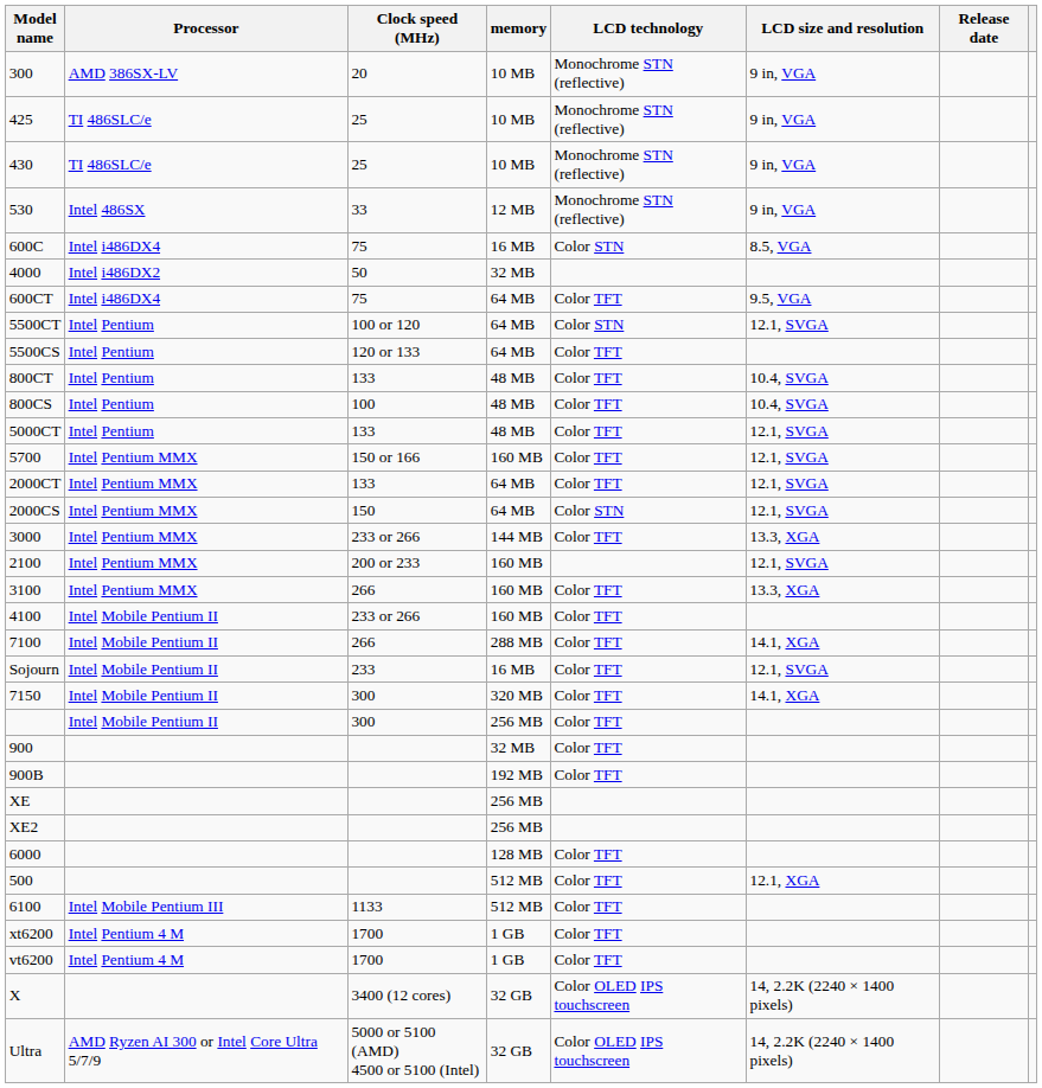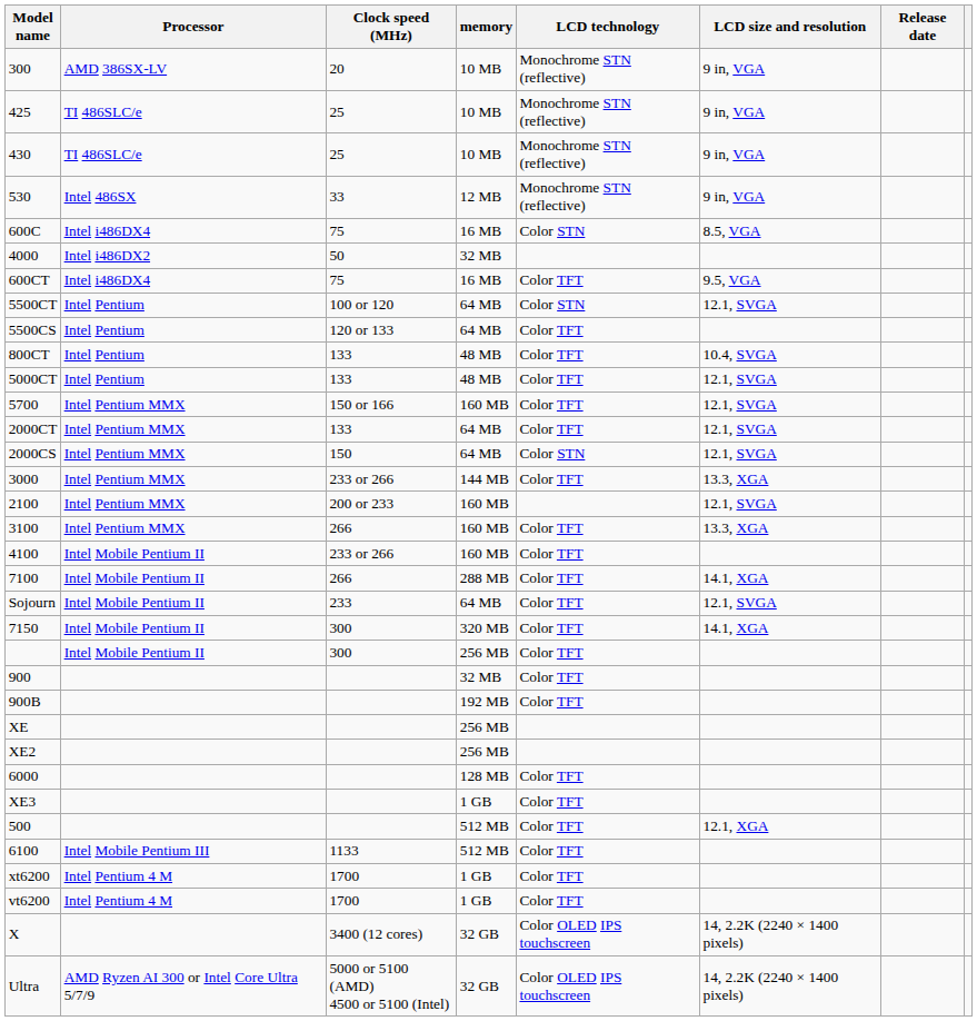600CT | memory: 64 MB -> 16 MB
- row: 800CS | Intel Pentium | 100 | 48 MB | Color TFT | 10.4, SVGA
Sojourn | memory: 16 MB -> 64 MB
+ row: XE3 | 1 GB | Color TFT
